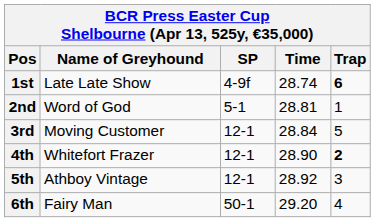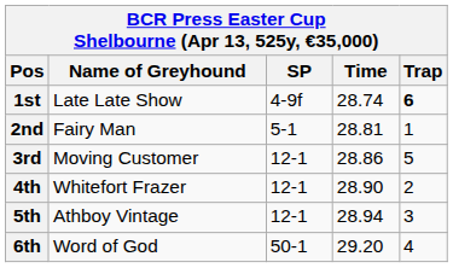2nd | Name of Greyhound: Word of God -> Fairy Man
3rd | Time: 28.84 -> 28.86
4th | Trap: bold -> normal
5th | Time: 28.92 -> 28.94
6th | Name of Greyhound: Fairy Man -> Word of God
